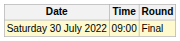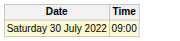- column: Round | Final
